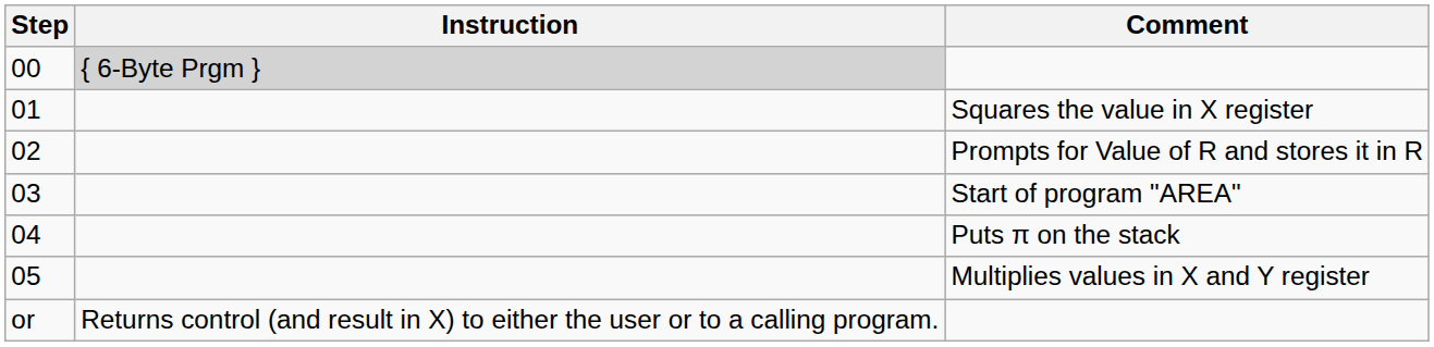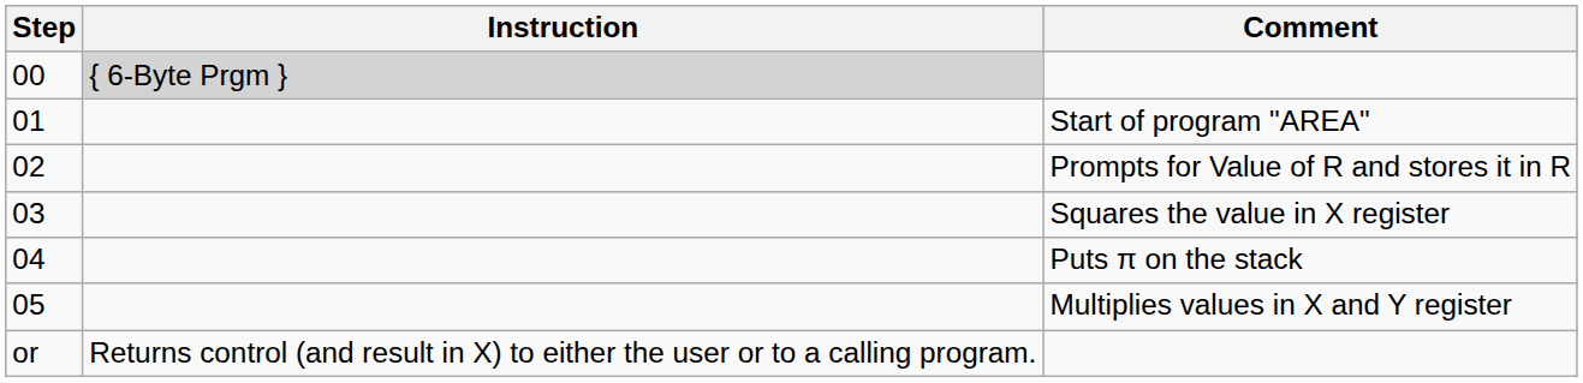01 | Comment: Squares the value in X register -> Start of program "AREA"
03 | Comment: Start of program "AREA" -> Squares the value in X register
